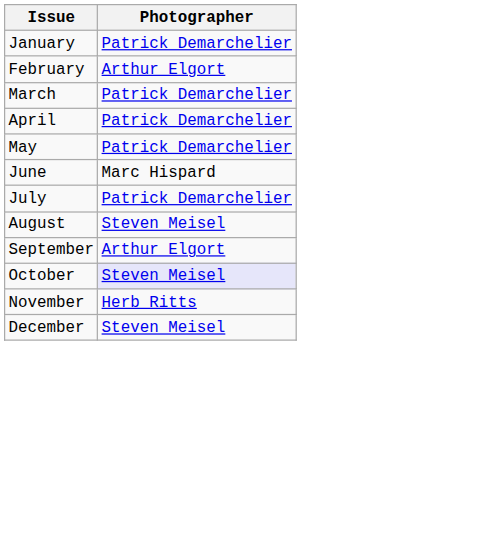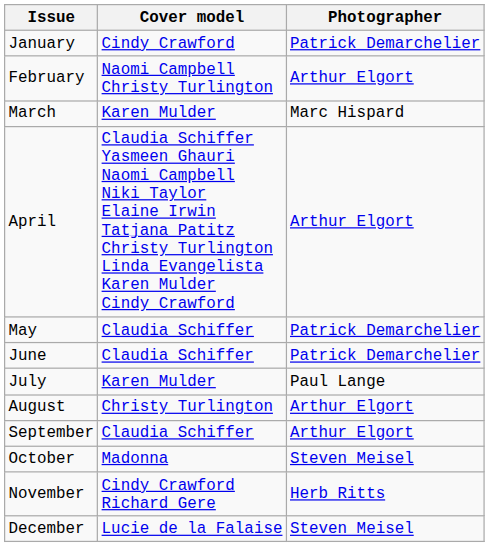+ column: Cover model | Cindy Crawford | Naomi Campbell Christy Turlington | Karen Mulder | Claudia Schiffer Yasmeen Ghauri Naomi Campbell Niki Taylor Elaine Irwin Tatjana Patitz Christy Turlington Linda Evangelista Karen Mulder Cindy Crawford | Claudia Schiffer | Claudia Schiffer | Karen Mulder | Christy Turlington | Claudia Schiffer | Madonna | Cindy Crawford Richard Gere | Lucie de la Falaise
March | Photographer: Patrick Demarchelier -> Marc Hispard
April | Photographer: Patrick Demarchelier -> Arthur Elgort
June | Photographer: Marc Hispard -> Patrick Demarchelier
July | Photographer: Patrick Demarchelier -> Paul Lange
August | Photographer: Steven Meisel -> Arthur Elgort
October | Photographer: lavender background -> no background
